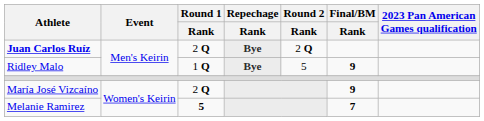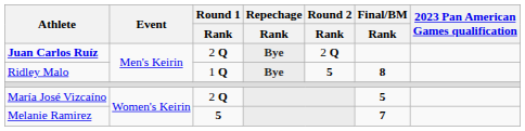Ridley Malo | Round 2 / Rank: normal -> bold
Ridley Malo | Final/BM / Rank: 9 -> 8
María José Vizcaíno | Final/BM / Rank: 9 -> 5
